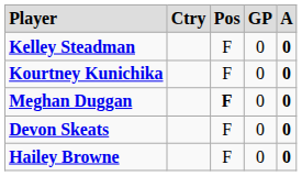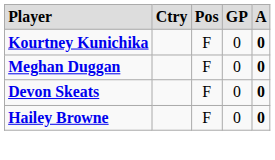- row: Kelley Steadman | F | 0 | 0
Meghan Duggan | column 3: bold -> normal
